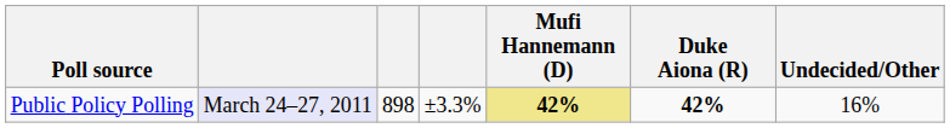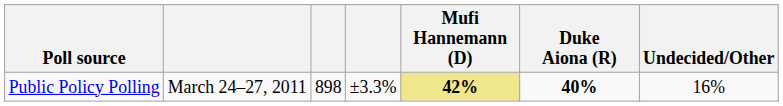Public Policy Polling | column 2: lavender background -> no background
Public Policy Polling | Duke Aiona (R): 42% -> 40%
